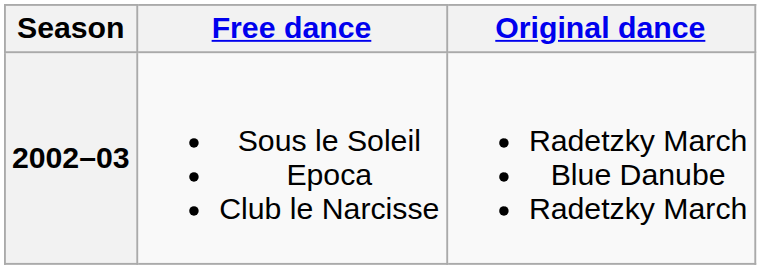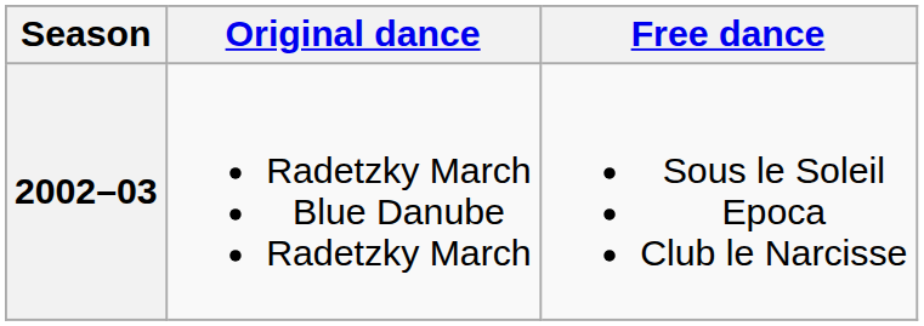columns swapped: Original dance <-> Free dance
